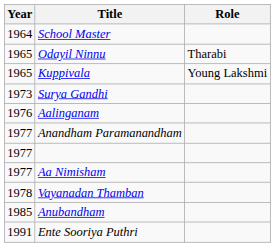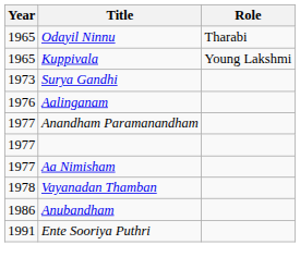- row: 1964 | School Master
Anubandham | Year: 1985 -> 1986
